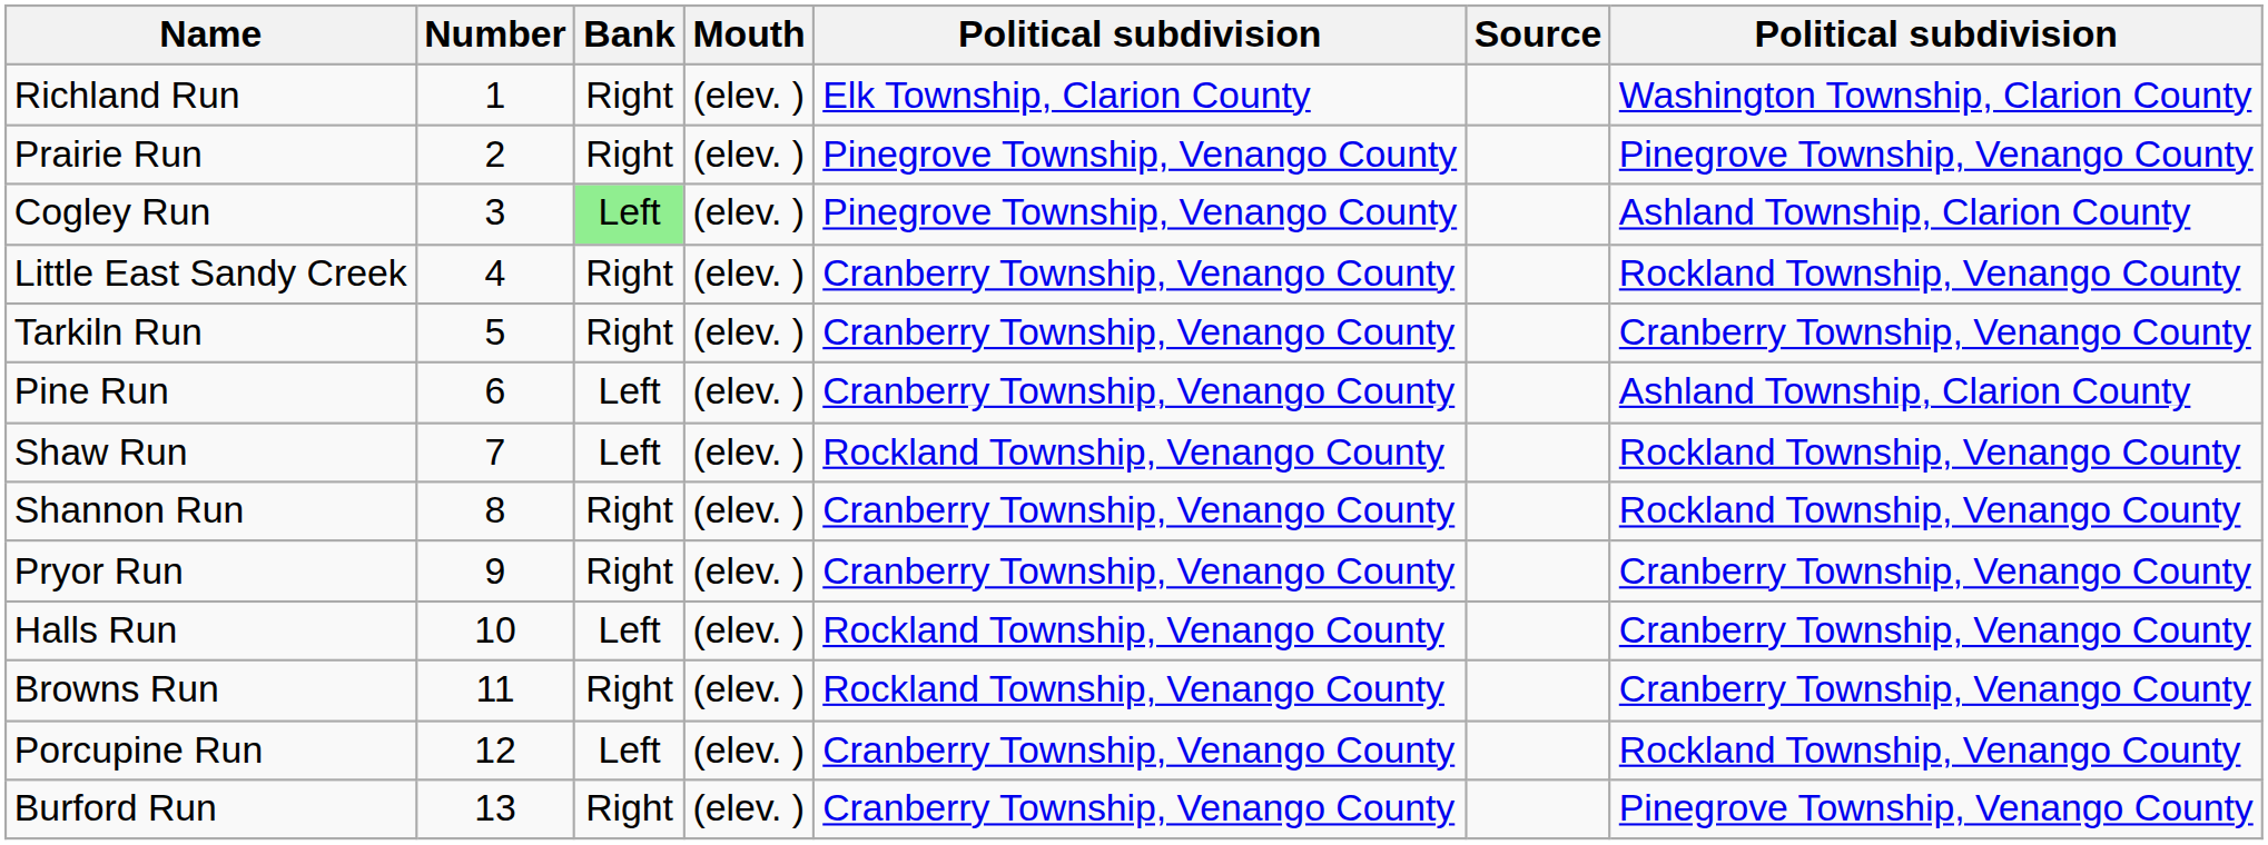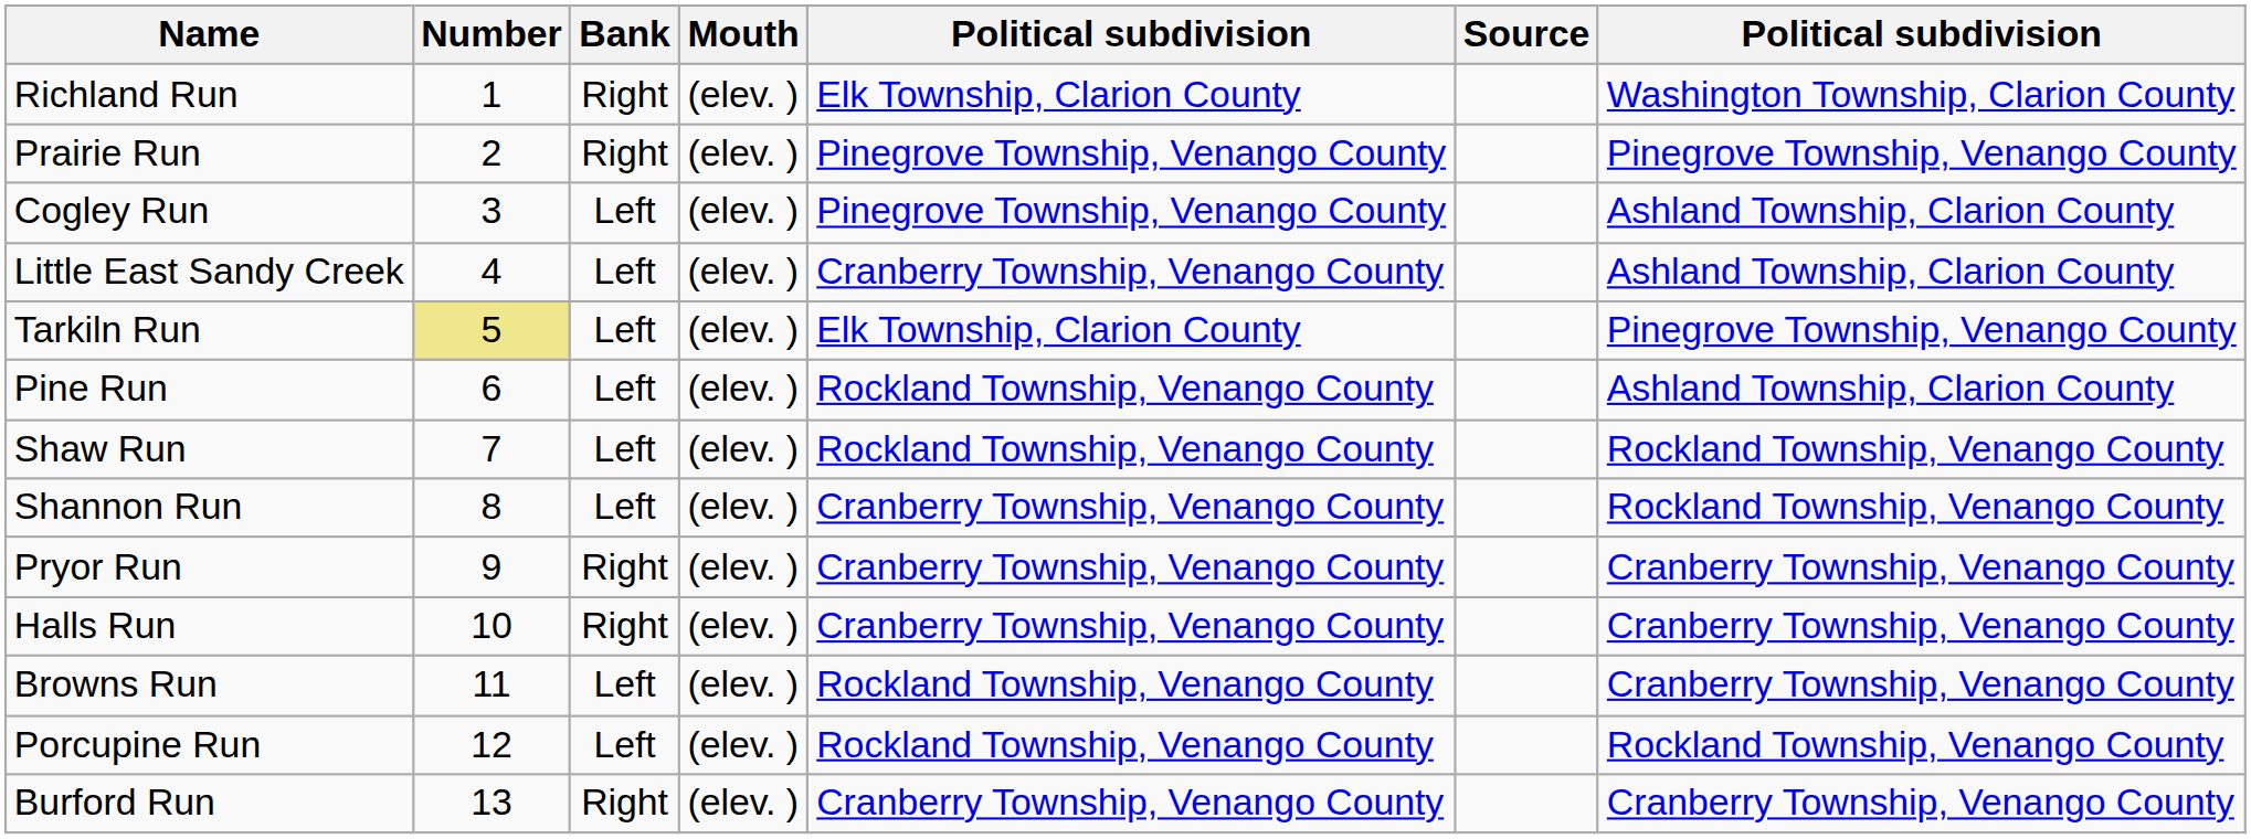Cogley Run | Bank: lightgreen background -> no background
Little East Sandy Creek | Bank: Right -> Left
Little East Sandy Creek | column 7: Rockland Township, Venango County -> Ashland Township, Clarion County
Tarkiln Run | Number: no background -> khaki background
Tarkiln Run | Bank: Right -> Left
Tarkiln Run | column 5: Cranberry Township, Venango County -> Elk Township, Clarion County
Tarkiln Run | column 7: Cranberry Township, Venango County -> Pinegrove Township, Venango County
Pine Run | column 5: Cranberry Township, Venango County -> Rockland Township, Venango County
Shannon Run | Bank: Right -> Left
Halls Run | Bank: Left -> Right
Halls Run | column 5: Rockland Township, Venango County -> Cranberry Township, Venango County
Browns Run | Bank: Right -> Left
Porcupine Run | column 5: Cranberry Township, Venango County -> Rockland Township, Venango County
Burford Run | column 7: Pinegrove Township, Venango County -> Cranberry Township, Venango County
